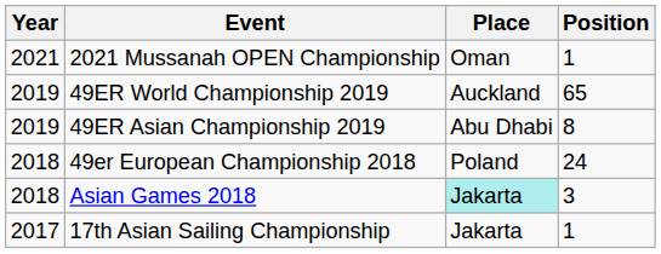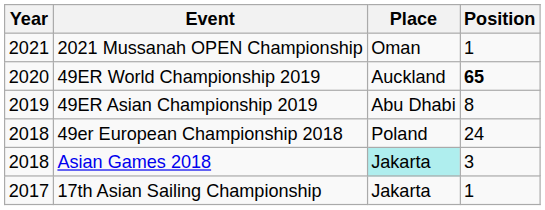49ER World Championship 2019 | Year: 2019 -> 2020
49ER World Championship 2019 | Position: normal -> bold
